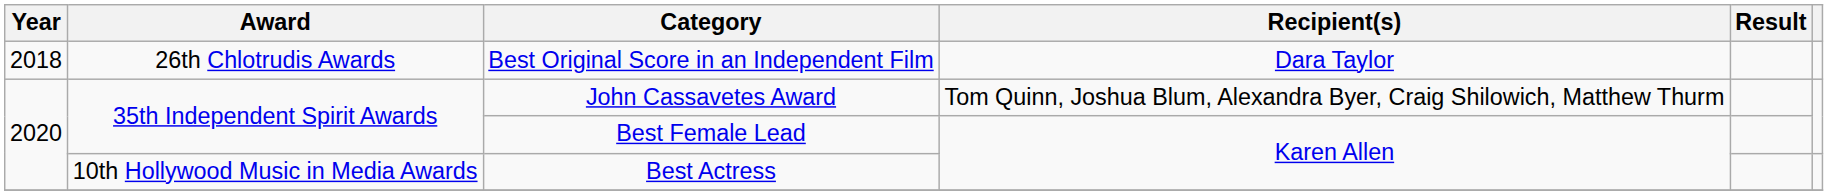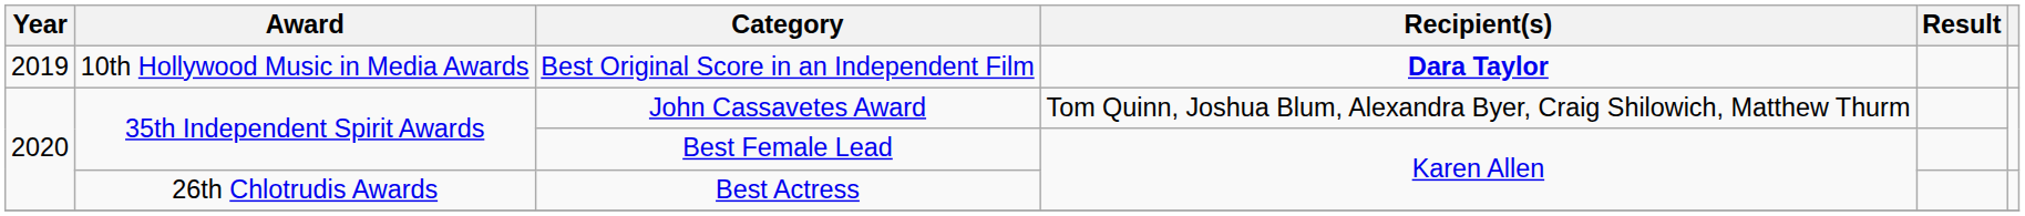Best Original Score in an Independent Film | Year: 2018 -> 2019
Best Original Score in an Independent Film | Award: 26th Chlotrudis Awards -> 10th Hollywood Music in Media Awards
Best Original Score in an Independent Film | Recipient(s): normal -> bold
Best Actress | Award: 10th Hollywood Music in Media Awards -> 26th Chlotrudis Awards
